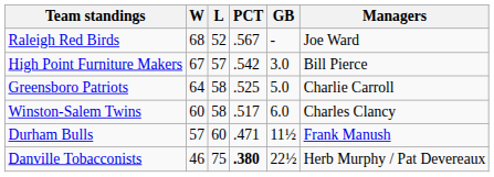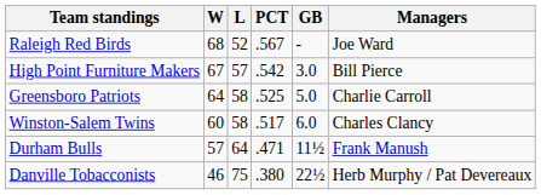Durham Bulls | L: 60 -> 64
Danville Tobacconists | PCT: bold -> normal
